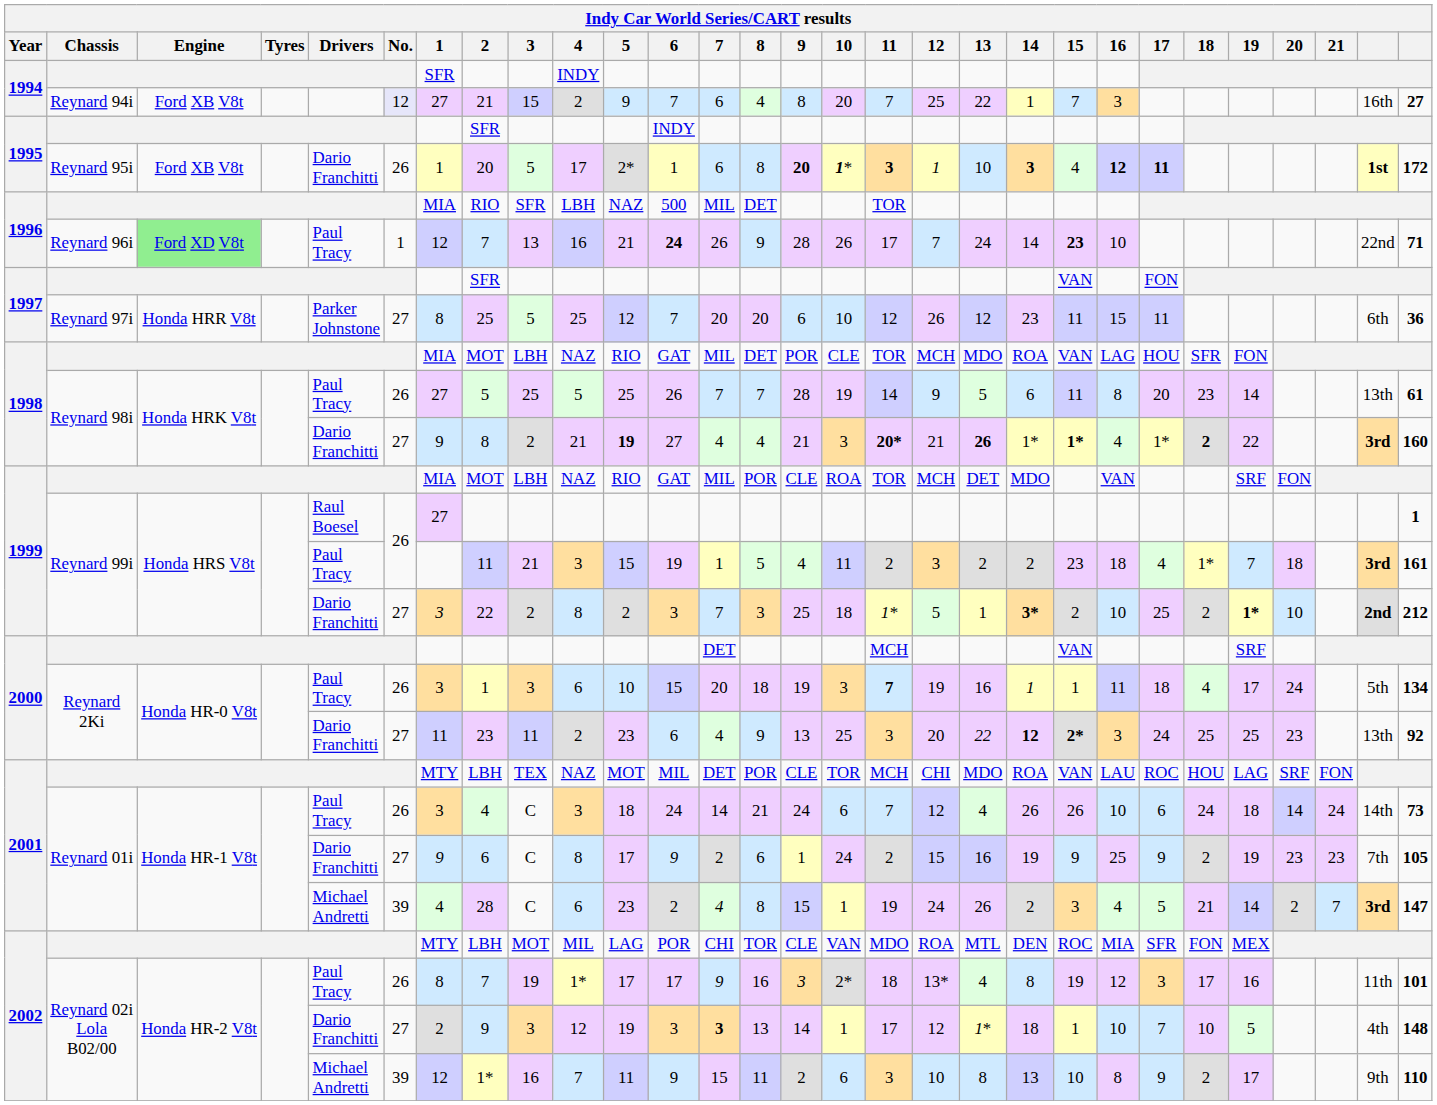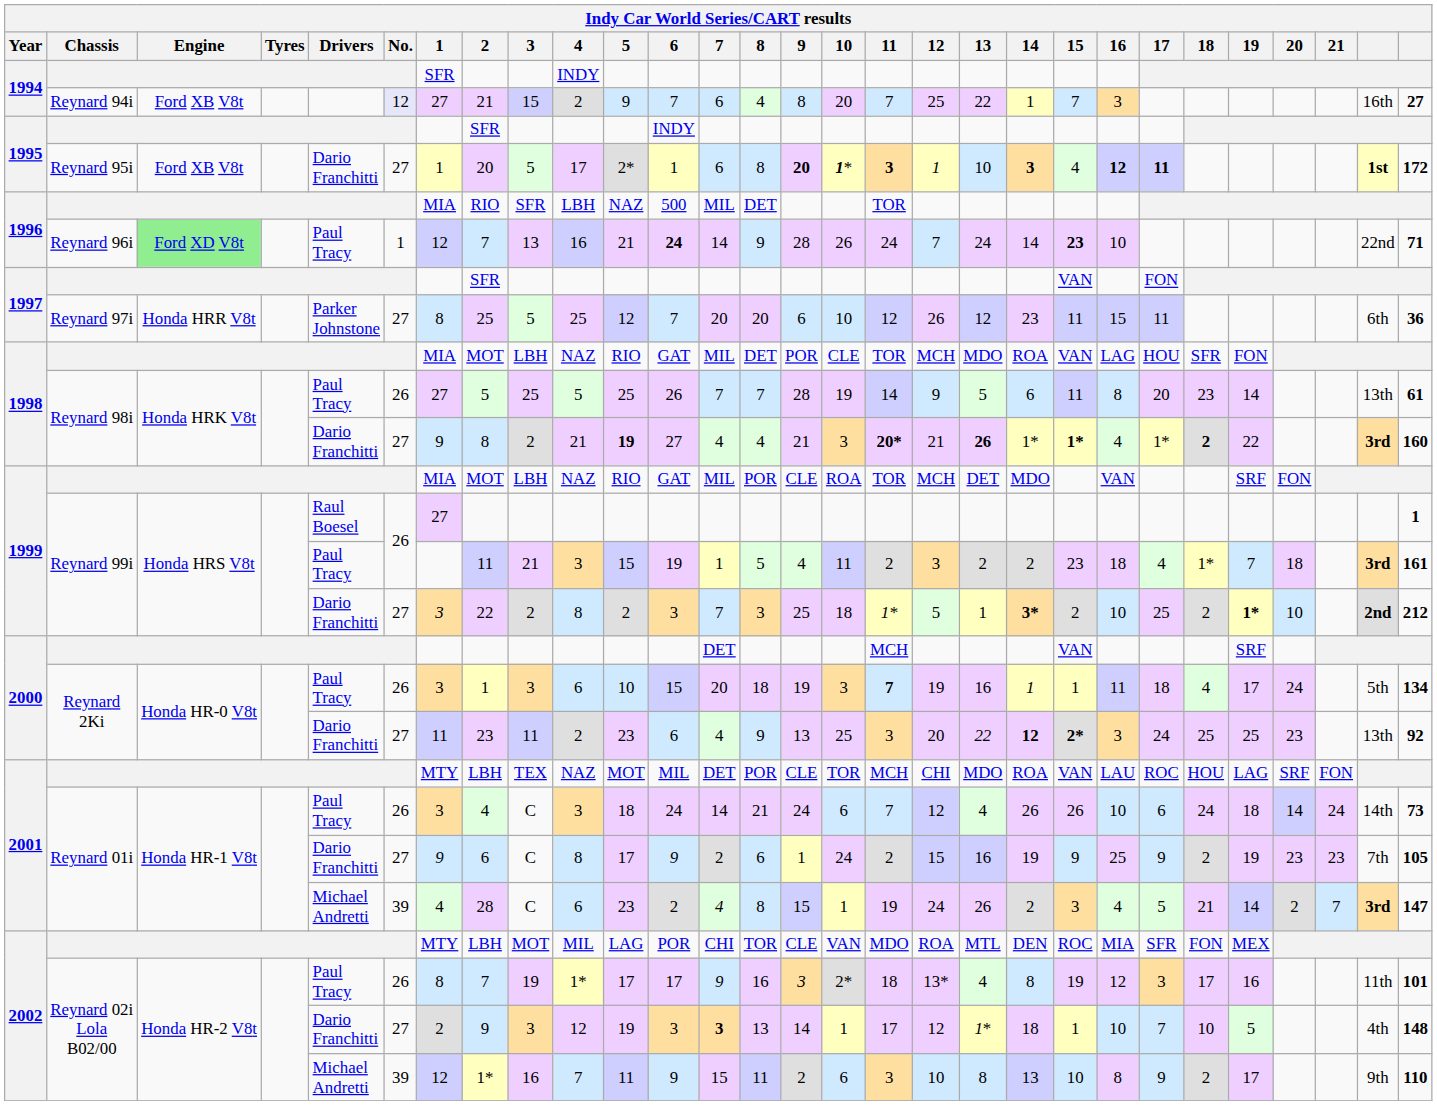Reynard 95i | No.: 26 -> 27
Reynard 96i | 7: 26 -> 14
Reynard 96i | 11: 17 -> 24
